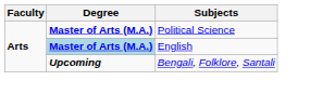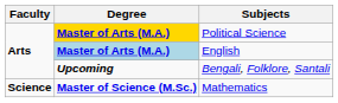Political Science | Degree: no background -> gold background
+ row: Science | Master of Science (M.Sc.) | Mathematics
